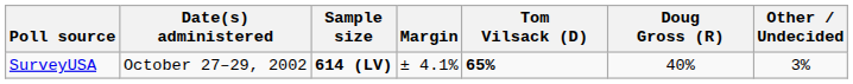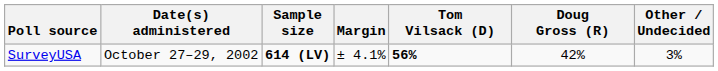SurveyUSA | Tom Vilsack (D): 65% -> 56%
SurveyUSA | Doug Gross (R): 40% -> 42%
